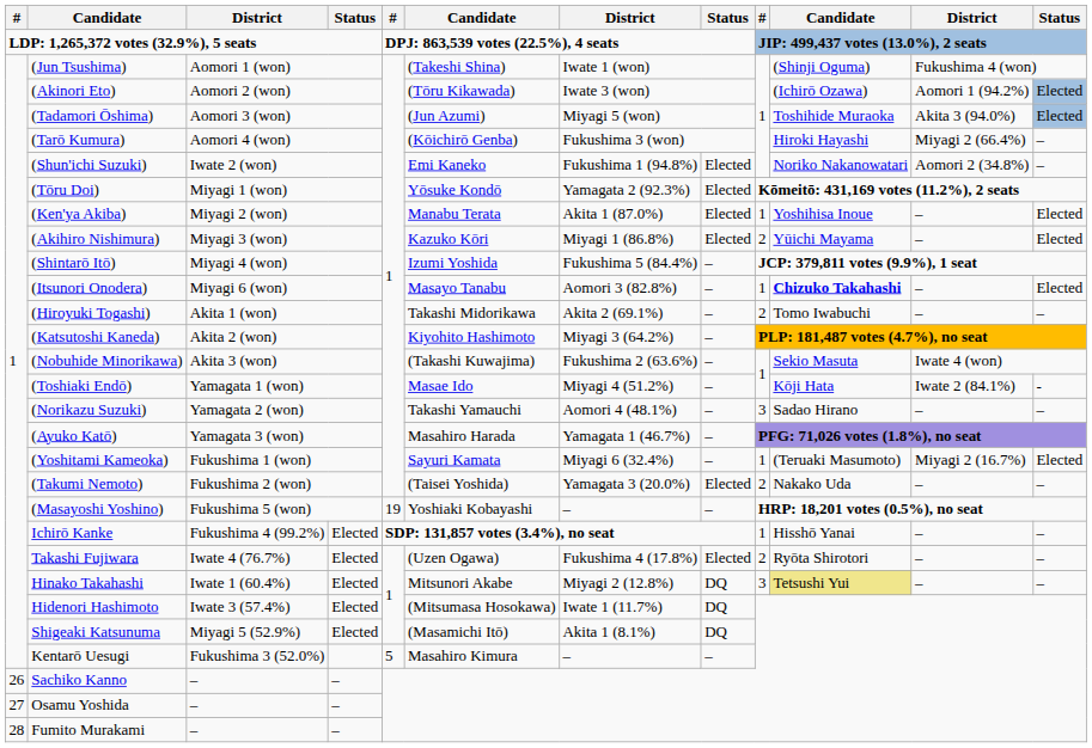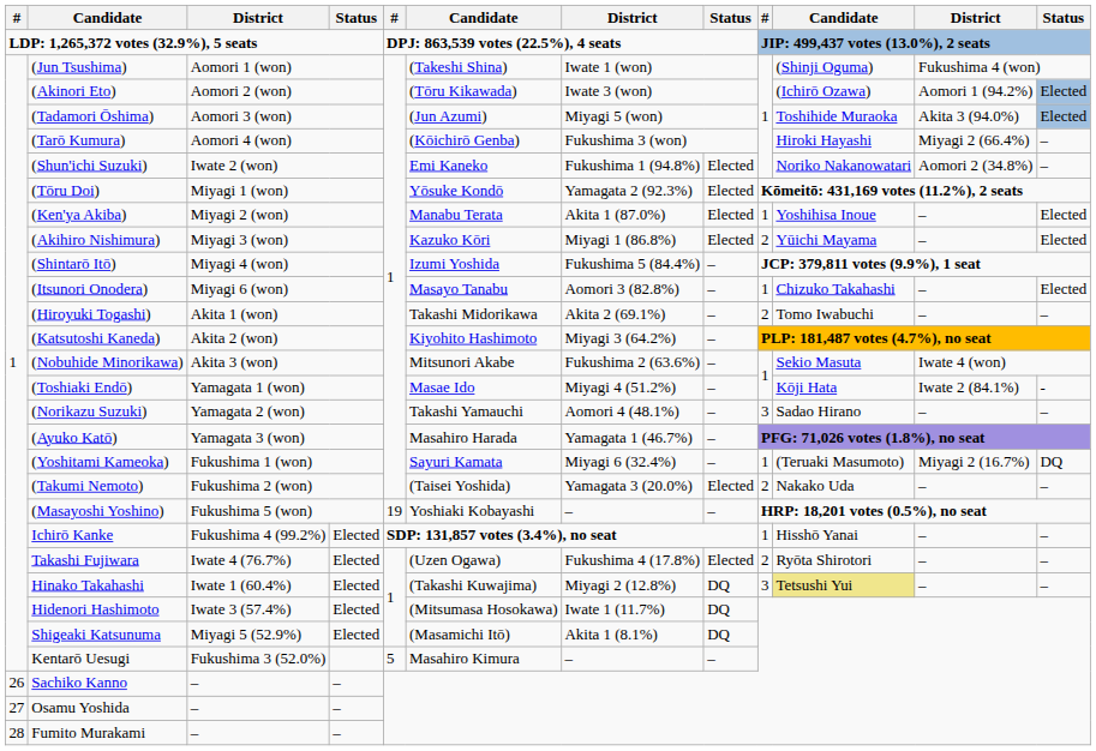(Itsunori Onodera) | column 10: bold -> normal
(Nobuhide Minorikawa) | column 6: (Takashi Kuwajima) -> Mitsunori Akabe
(Yoshitami Kameoka) | column 12: Elected -> DQ
Hinako Takahashi | column 6: Mitsunori Akabe -> (Takashi Kuwajima)
